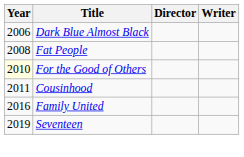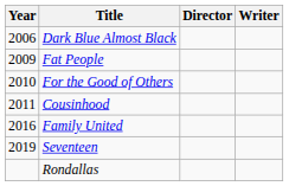Fat People | Year: 2008 -> 2009
For the Good of Others | Year: lightyellow background -> no background
+ row: Rondallas
